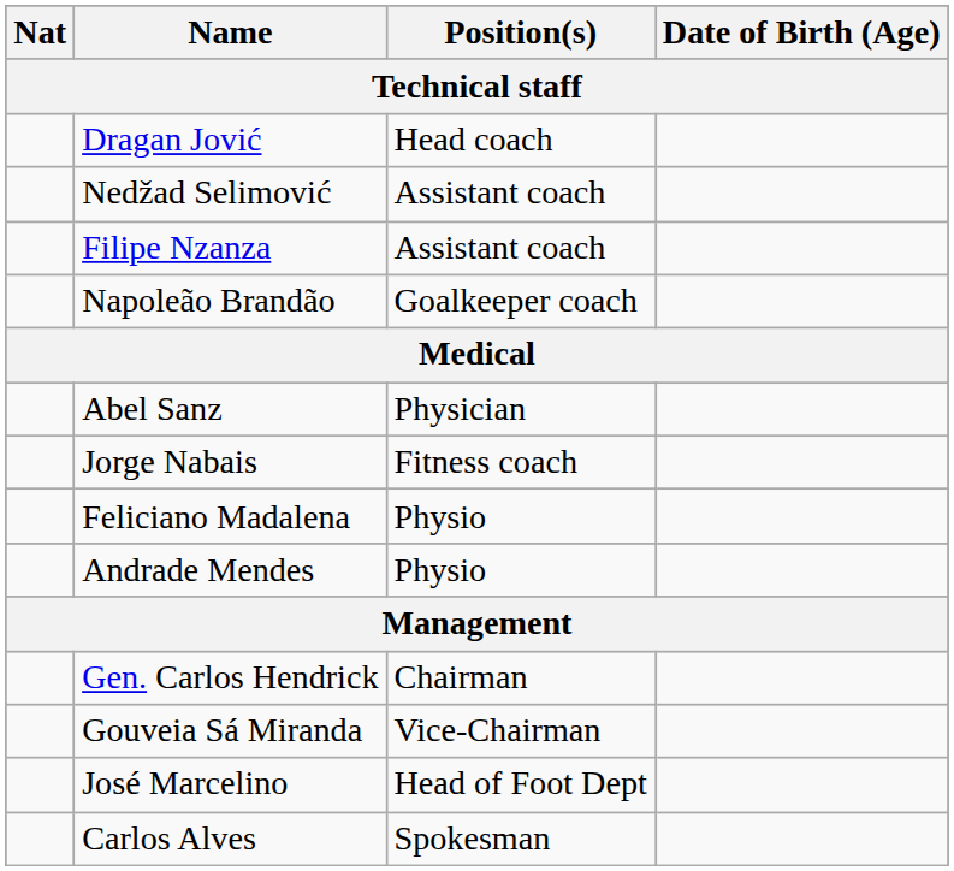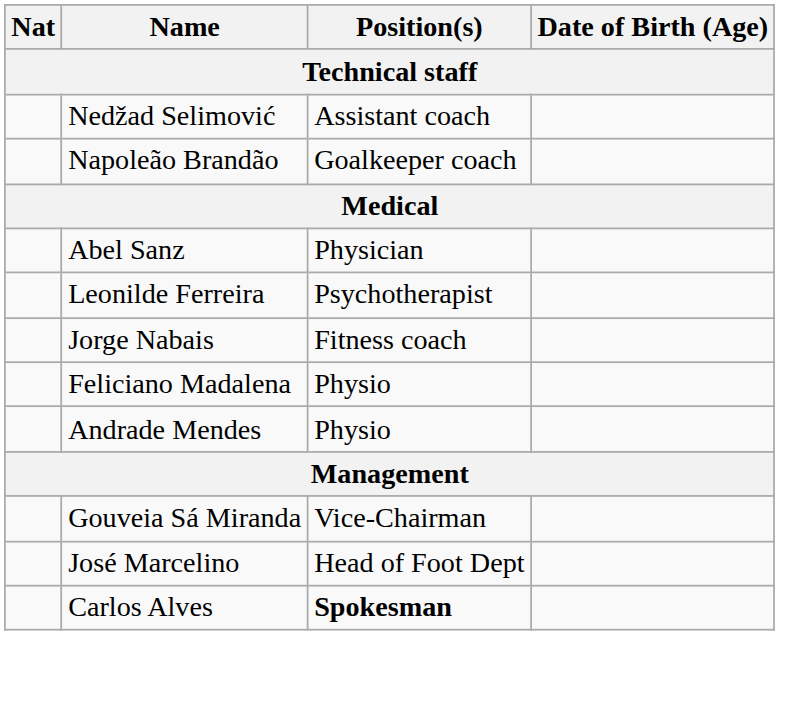- row: Dragan Jović | Head coach
- row: Filipe Nzanza | Assistant coach
+ row: Leonilde Ferreira | Psychotherapist
- row: Gen. Carlos Hendrick | Chairman
Carlos Alves | Position(s): normal -> bold
